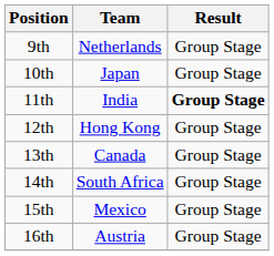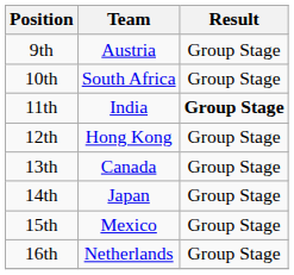9th | Team: Netherlands -> Austria
10th | Team: Japan -> South Africa
14th | Team: South Africa -> Japan
16th | Team: Austria -> Netherlands
